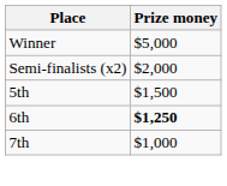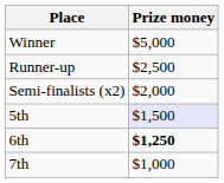+ row: Runner-up | $2,500
5th | Prize money: no background -> lavender background
